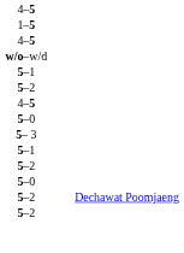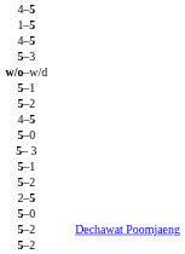+ row: 5–3
+ row: 2–5
